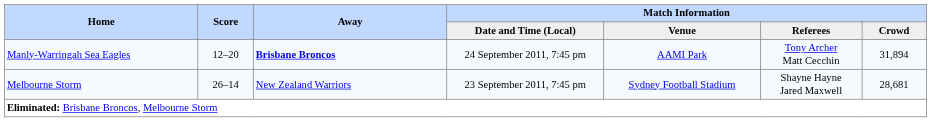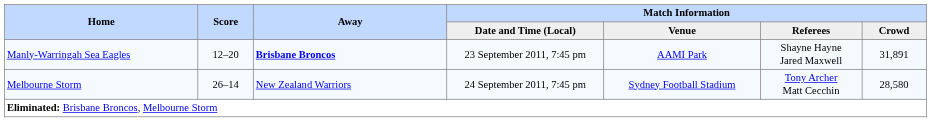Manly-Warringah Sea Eagles | Match Information / Date and Time (Local): 24 September 2011, 7:45 pm -> 23 September 2011, 7:45 pm
Manly-Warringah Sea Eagles | Match Information / Referees: Tony Archer Matt Cecchin -> Shayne Hayne Jared Maxwell
Manly-Warringah Sea Eagles | Match Information / Crowd: 31,894 -> 31,891
Melbourne Storm | Match Information / Date and Time (Local): 23 September 2011, 7:45 pm -> 24 September 2011, 7:45 pm
Melbourne Storm | Match Information / Referees: Shayne Hayne Jared Maxwell -> Tony Archer Matt Cecchin
Melbourne Storm | Match Information / Crowd: 28,681 -> 28,580
